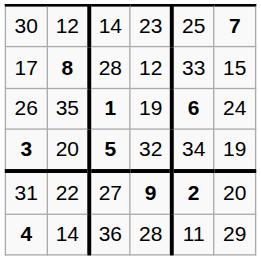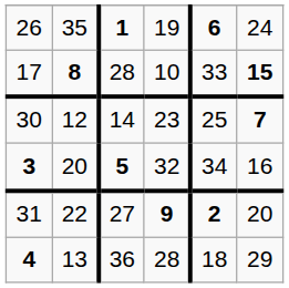rows swapped: 26 <-> 30
17 | column 4: 12 -> 10
17 | column 6: normal -> bold
3 | column 6: 19 -> 16
4 | column 2: 14 -> 13
4 | column 5: 11 -> 18
